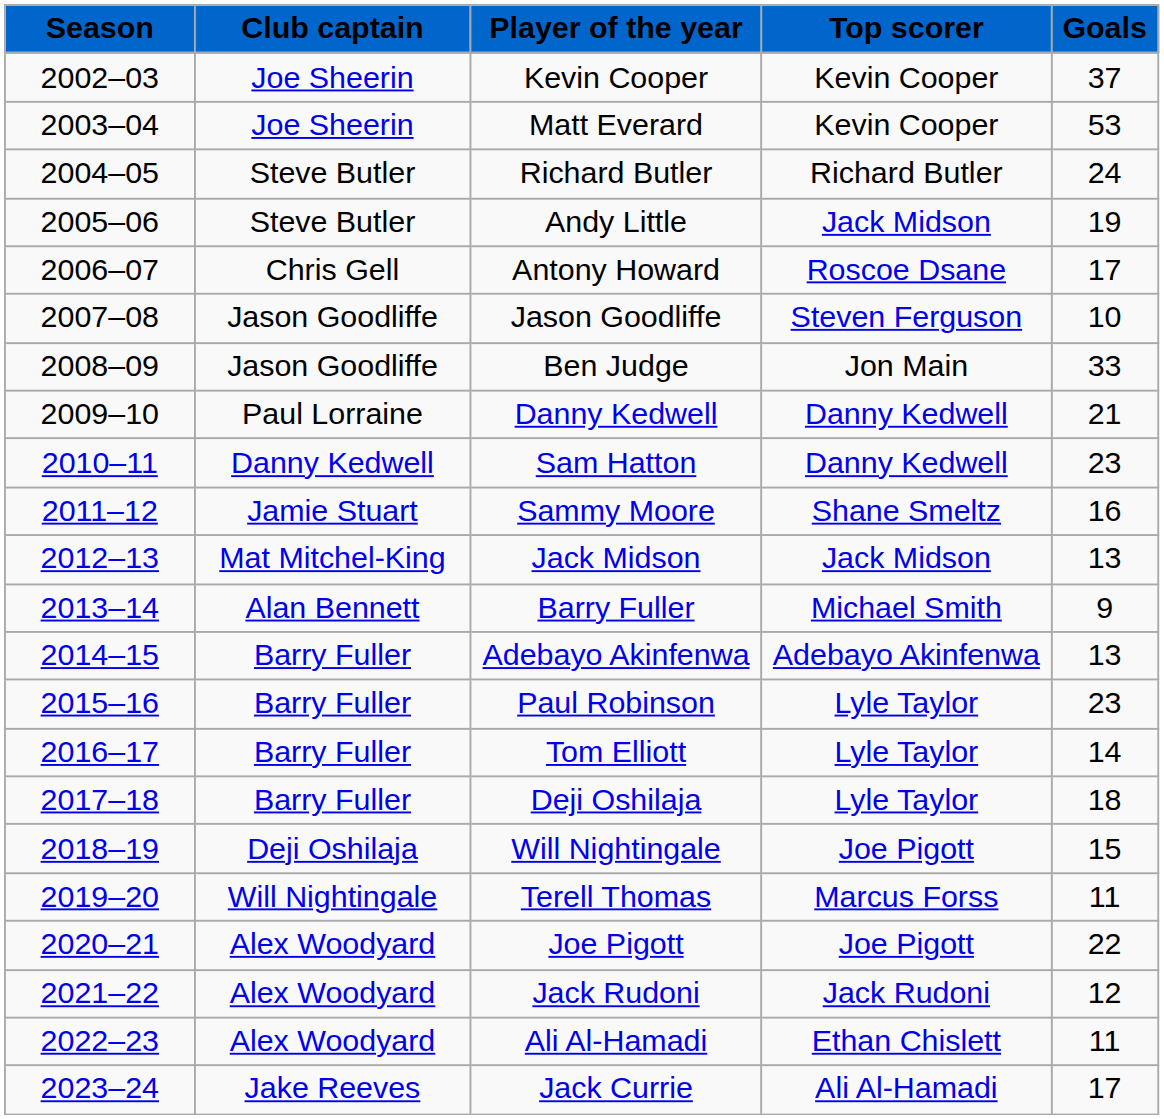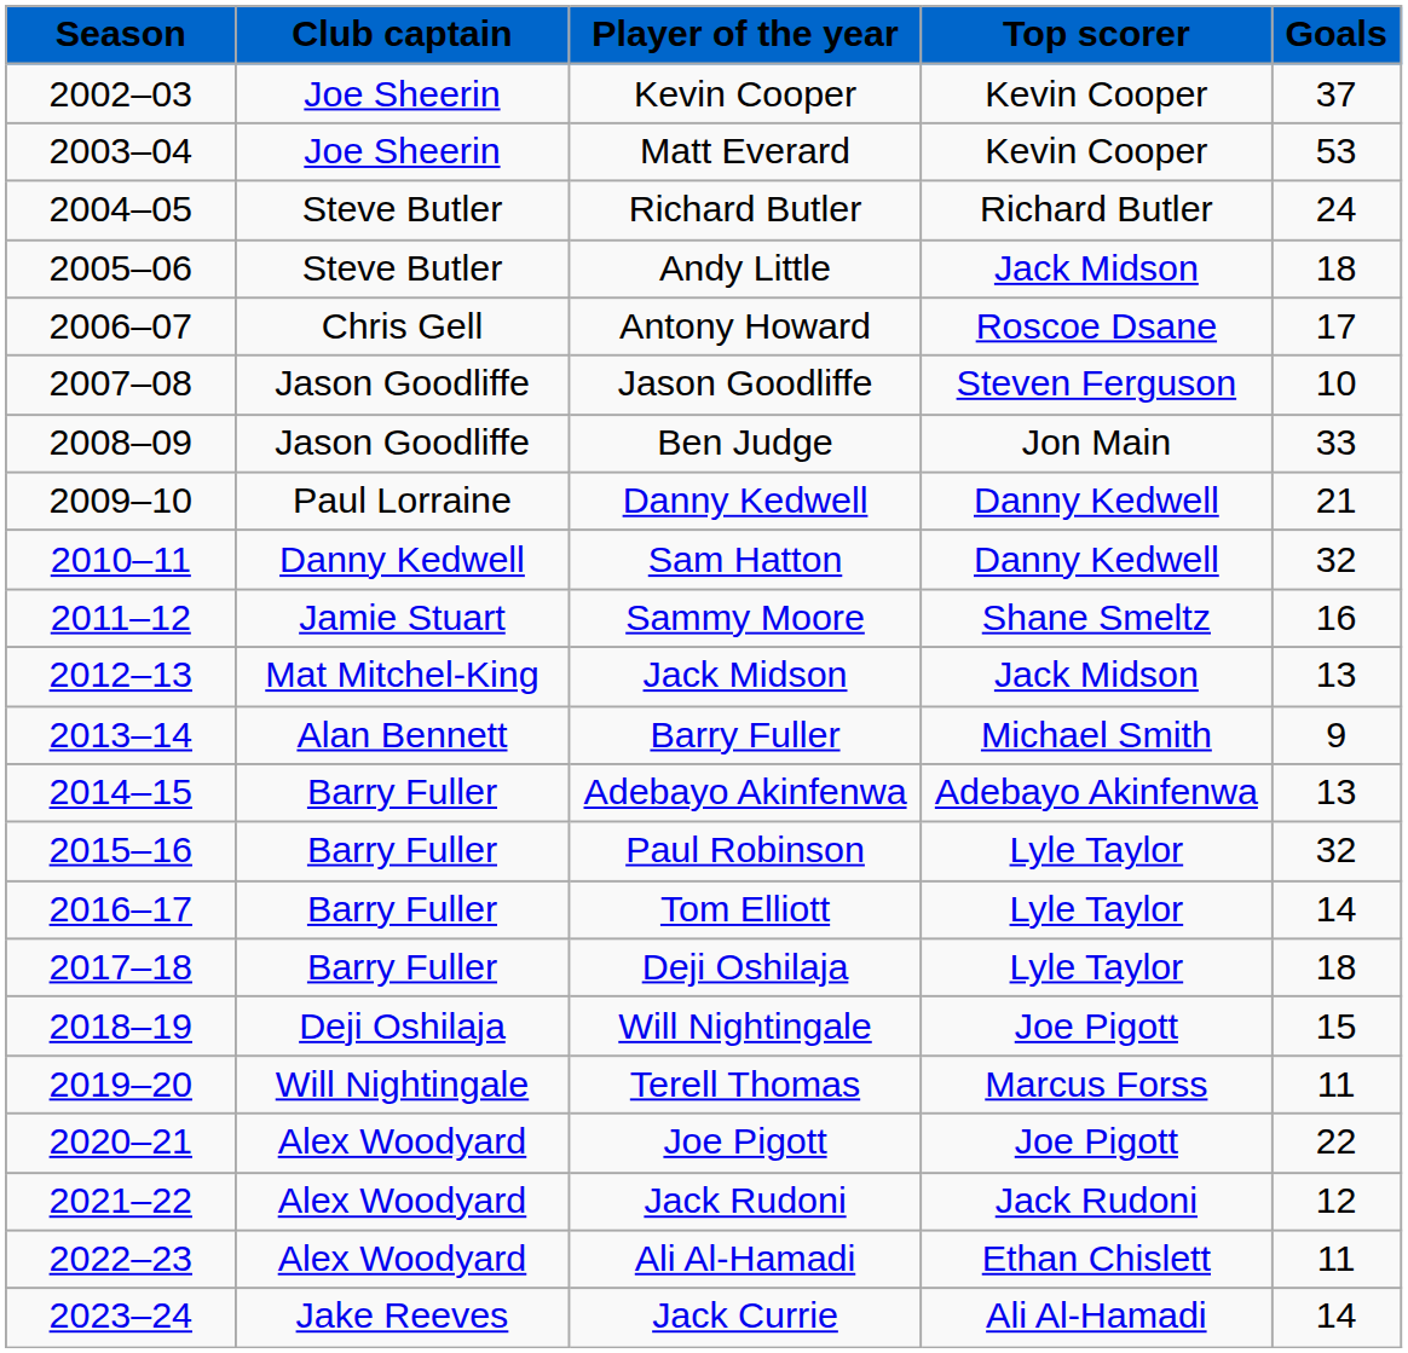Andy Little | Goals: 19 -> 18
Sam Hatton | Goals: 23 -> 32
Paul Robinson | Goals: 23 -> 32
Jack Currie | Goals: 17 -> 14
